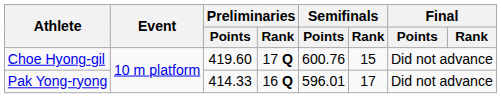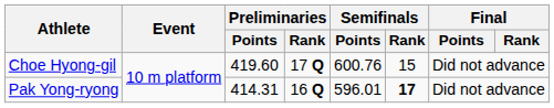Pak Yong-ryong | Preliminaries / Points: 414.33 -> 414.31
Pak Yong-ryong | Semifinals / Rank: normal -> bold
